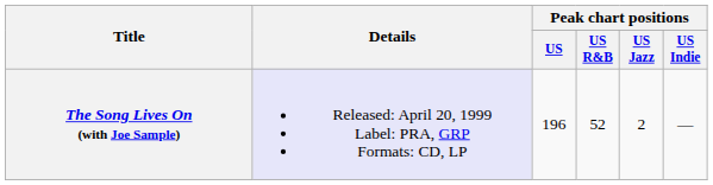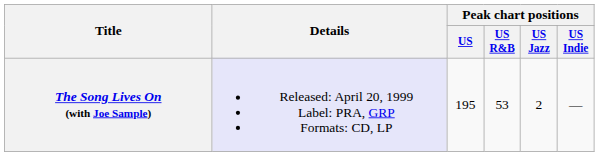The Song Lives On (with Joe Sample) | Peak chart positions / US: 196 -> 195
The Song Lives On (with Joe Sample) | Peak chart positions / US R&B: 52 -> 53
